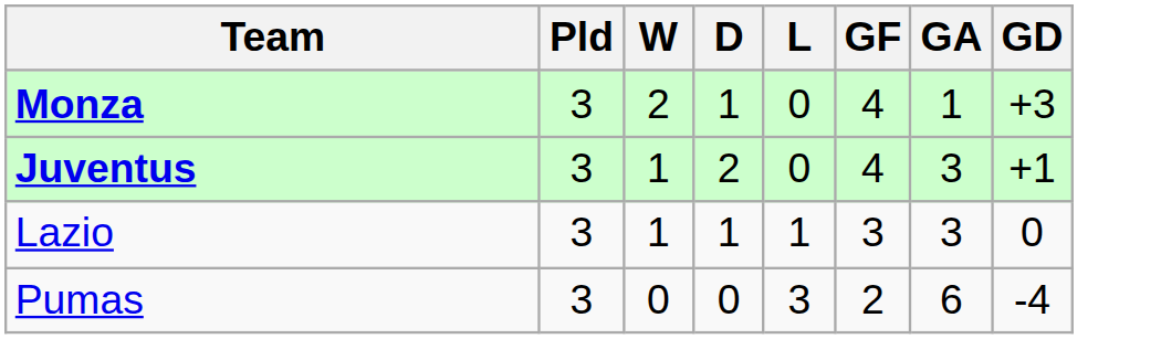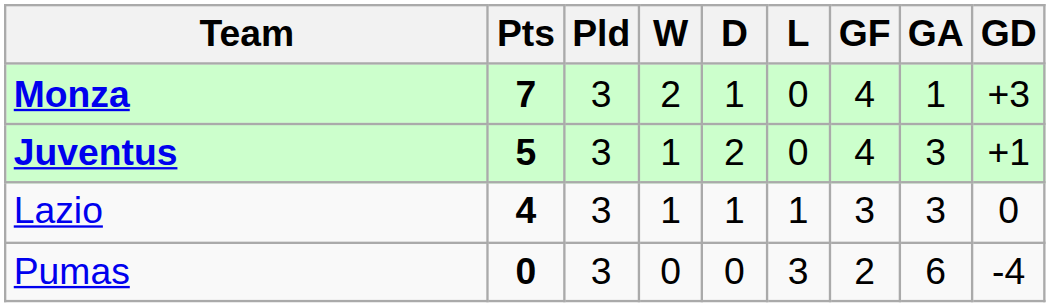+ column: Pts | 7 | 5 | 4 | 0
